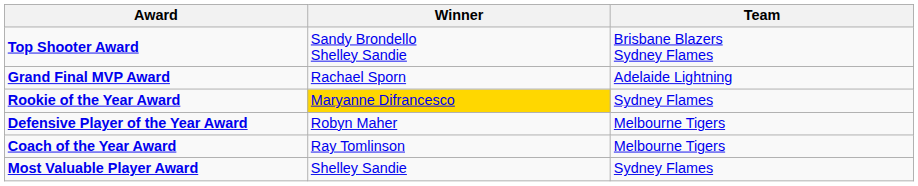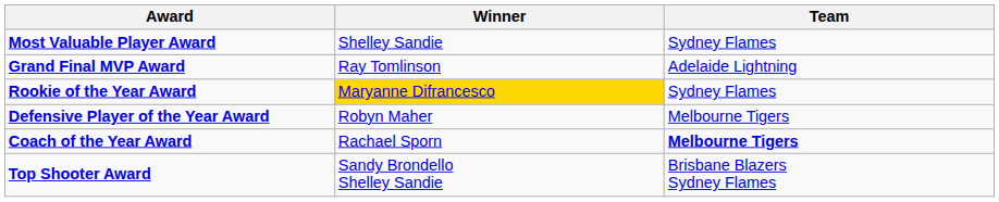rows swapped: Most Valuable Player Award <-> Top Shooter Award
Grand Final MVP Award | Winner: Rachael Sporn -> Ray Tomlinson
Coach of the Year Award | Winner: Ray Tomlinson -> Rachael Sporn
Coach of the Year Award | Team: normal -> bold
